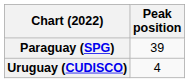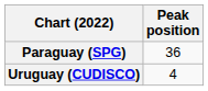Paraguay (SPG) | Peak position: 39 -> 36
